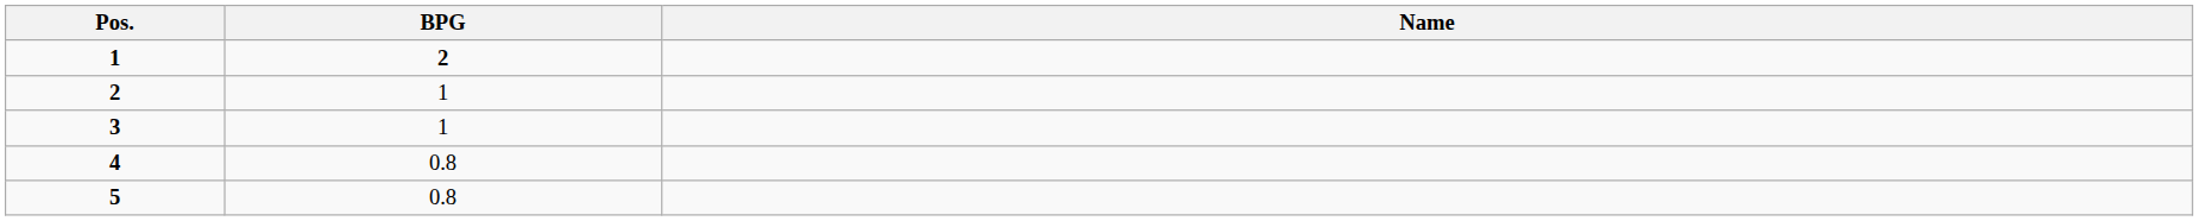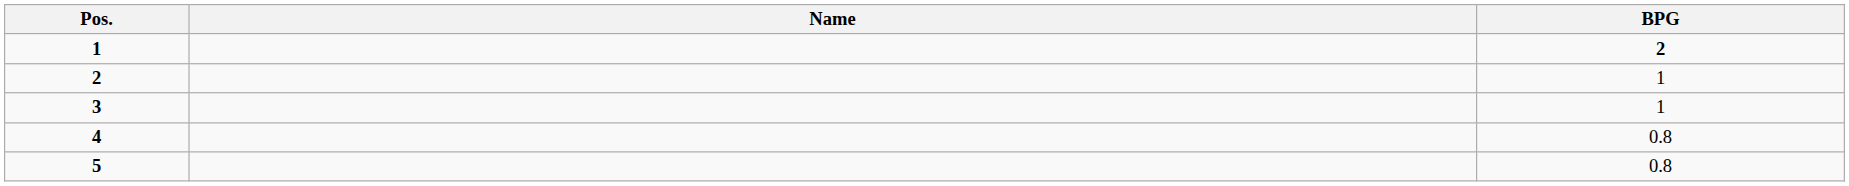columns swapped: Name <-> BPG
